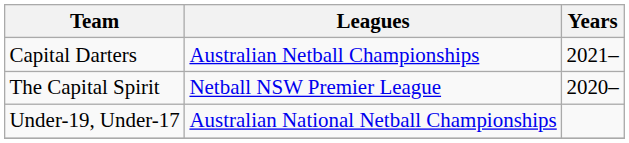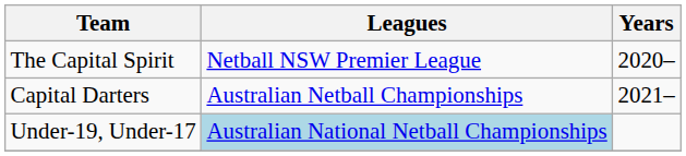rows swapped: Capital Darters <-> The Capital Spirit
Under-19, Under-17 | Leagues: no background -> lightblue background
